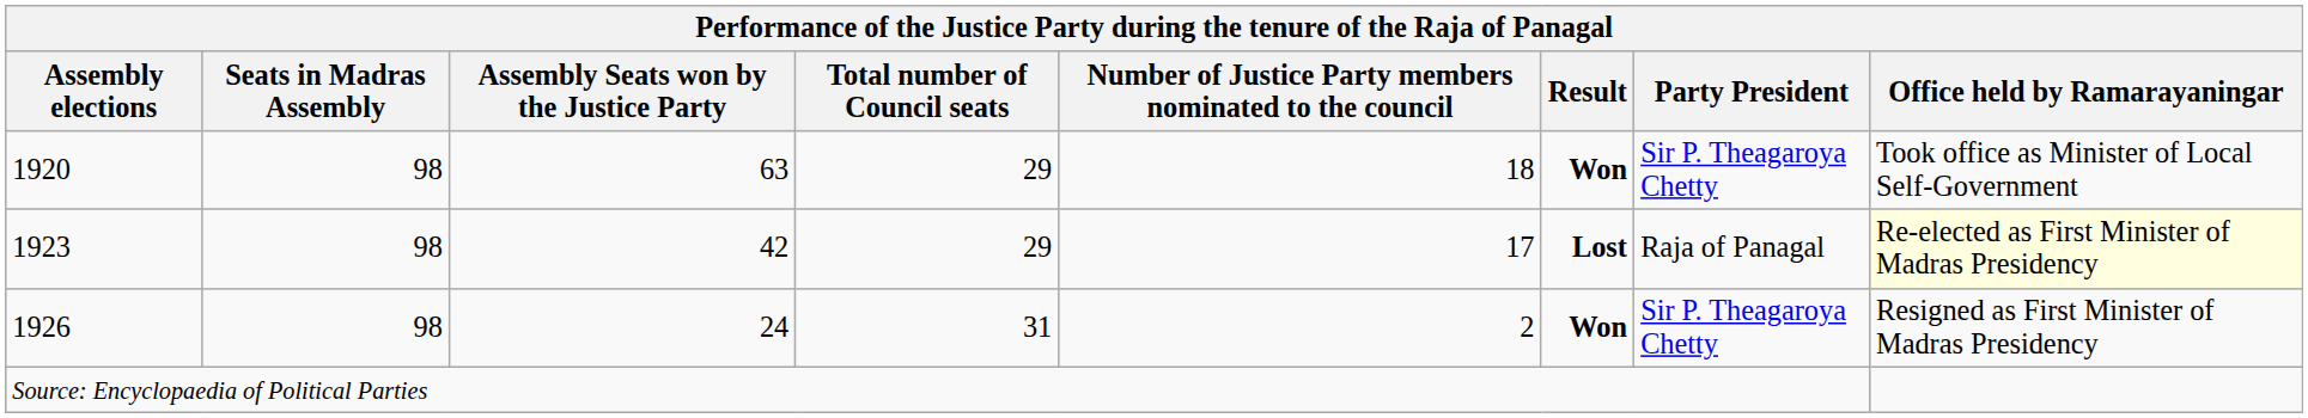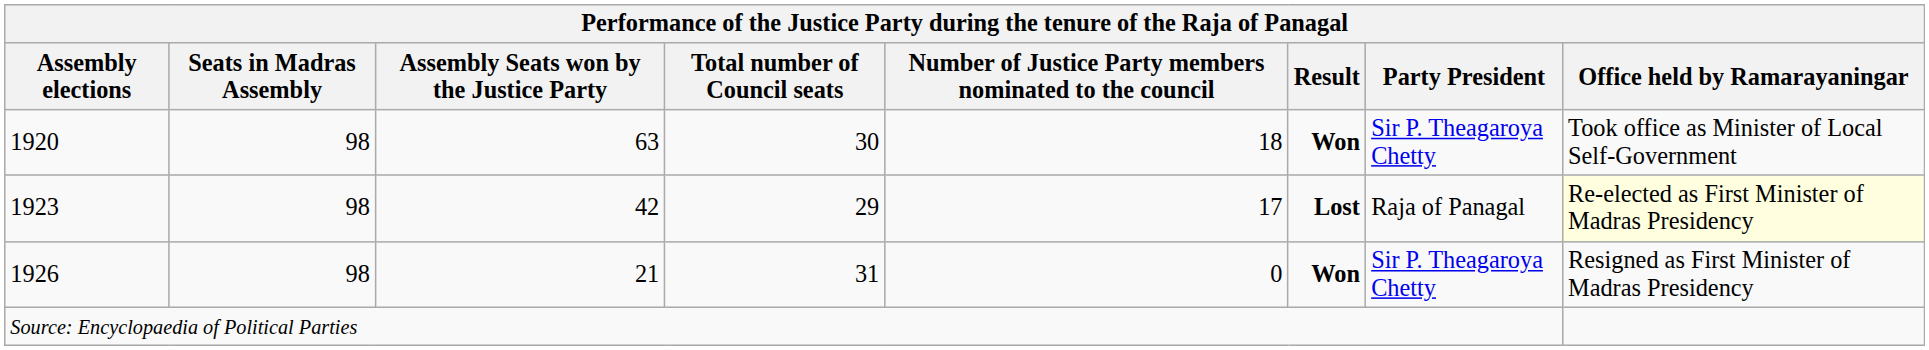1920 | Total number of Council seats: 29 -> 30
1926 | Assembly Seats won by the Justice Party: 24 -> 21
1926 | Number of Justice Party members nominated to the council: 2 -> 0
